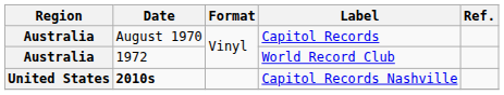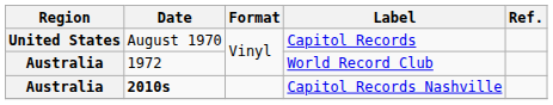Capitol Records | Region: Australia -> United States
Capitol Records Nashville | Region: United States -> Australia
